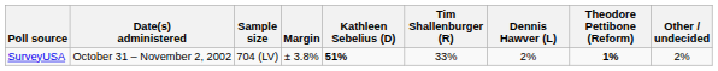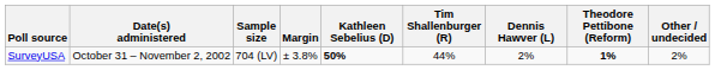SurveyUSA | Kathleen Sebelius (D): 51% -> 50%
SurveyUSA | Tim Shallenburger (R): 33% -> 44%
